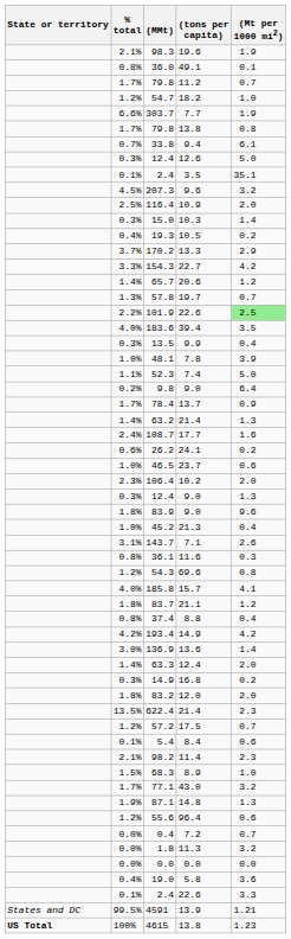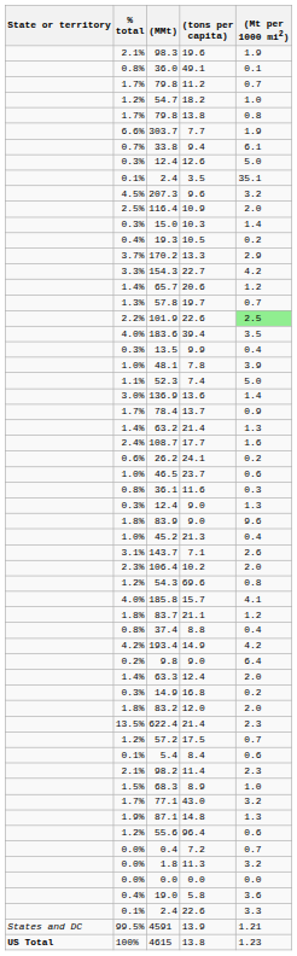rows swapped: 303.7 <-> 79.8 / 13.8
rows swapped: 136.9 <-> 9.8
rows swapped: 36.1 <-> 106.4
